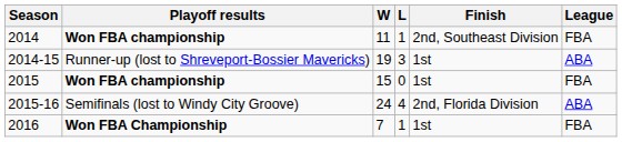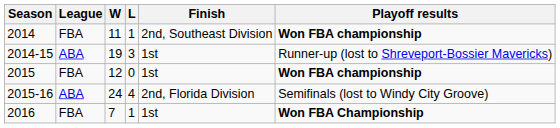columns swapped: League <-> Playoff results
2015 | W: 15 -> 12
